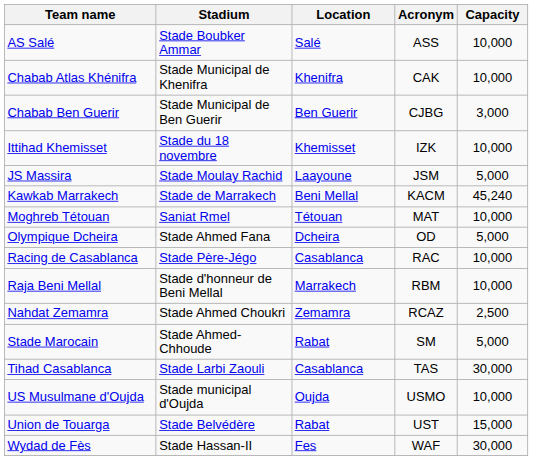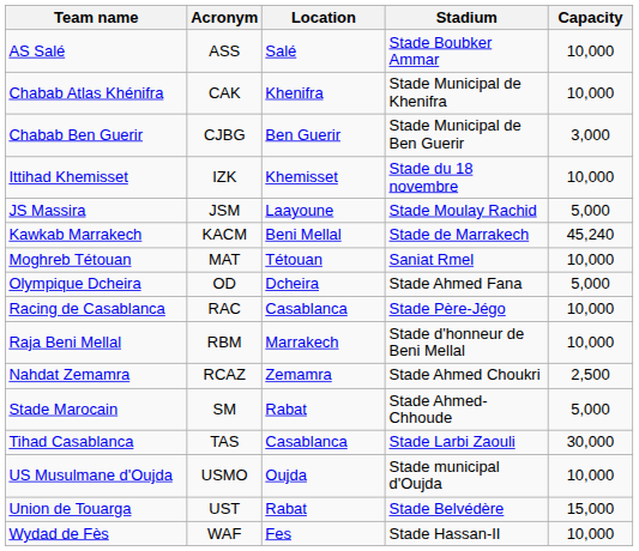columns swapped: Acronym <-> Stadium
Wydad de Fès | Capacity: 30,000 -> 10,000
